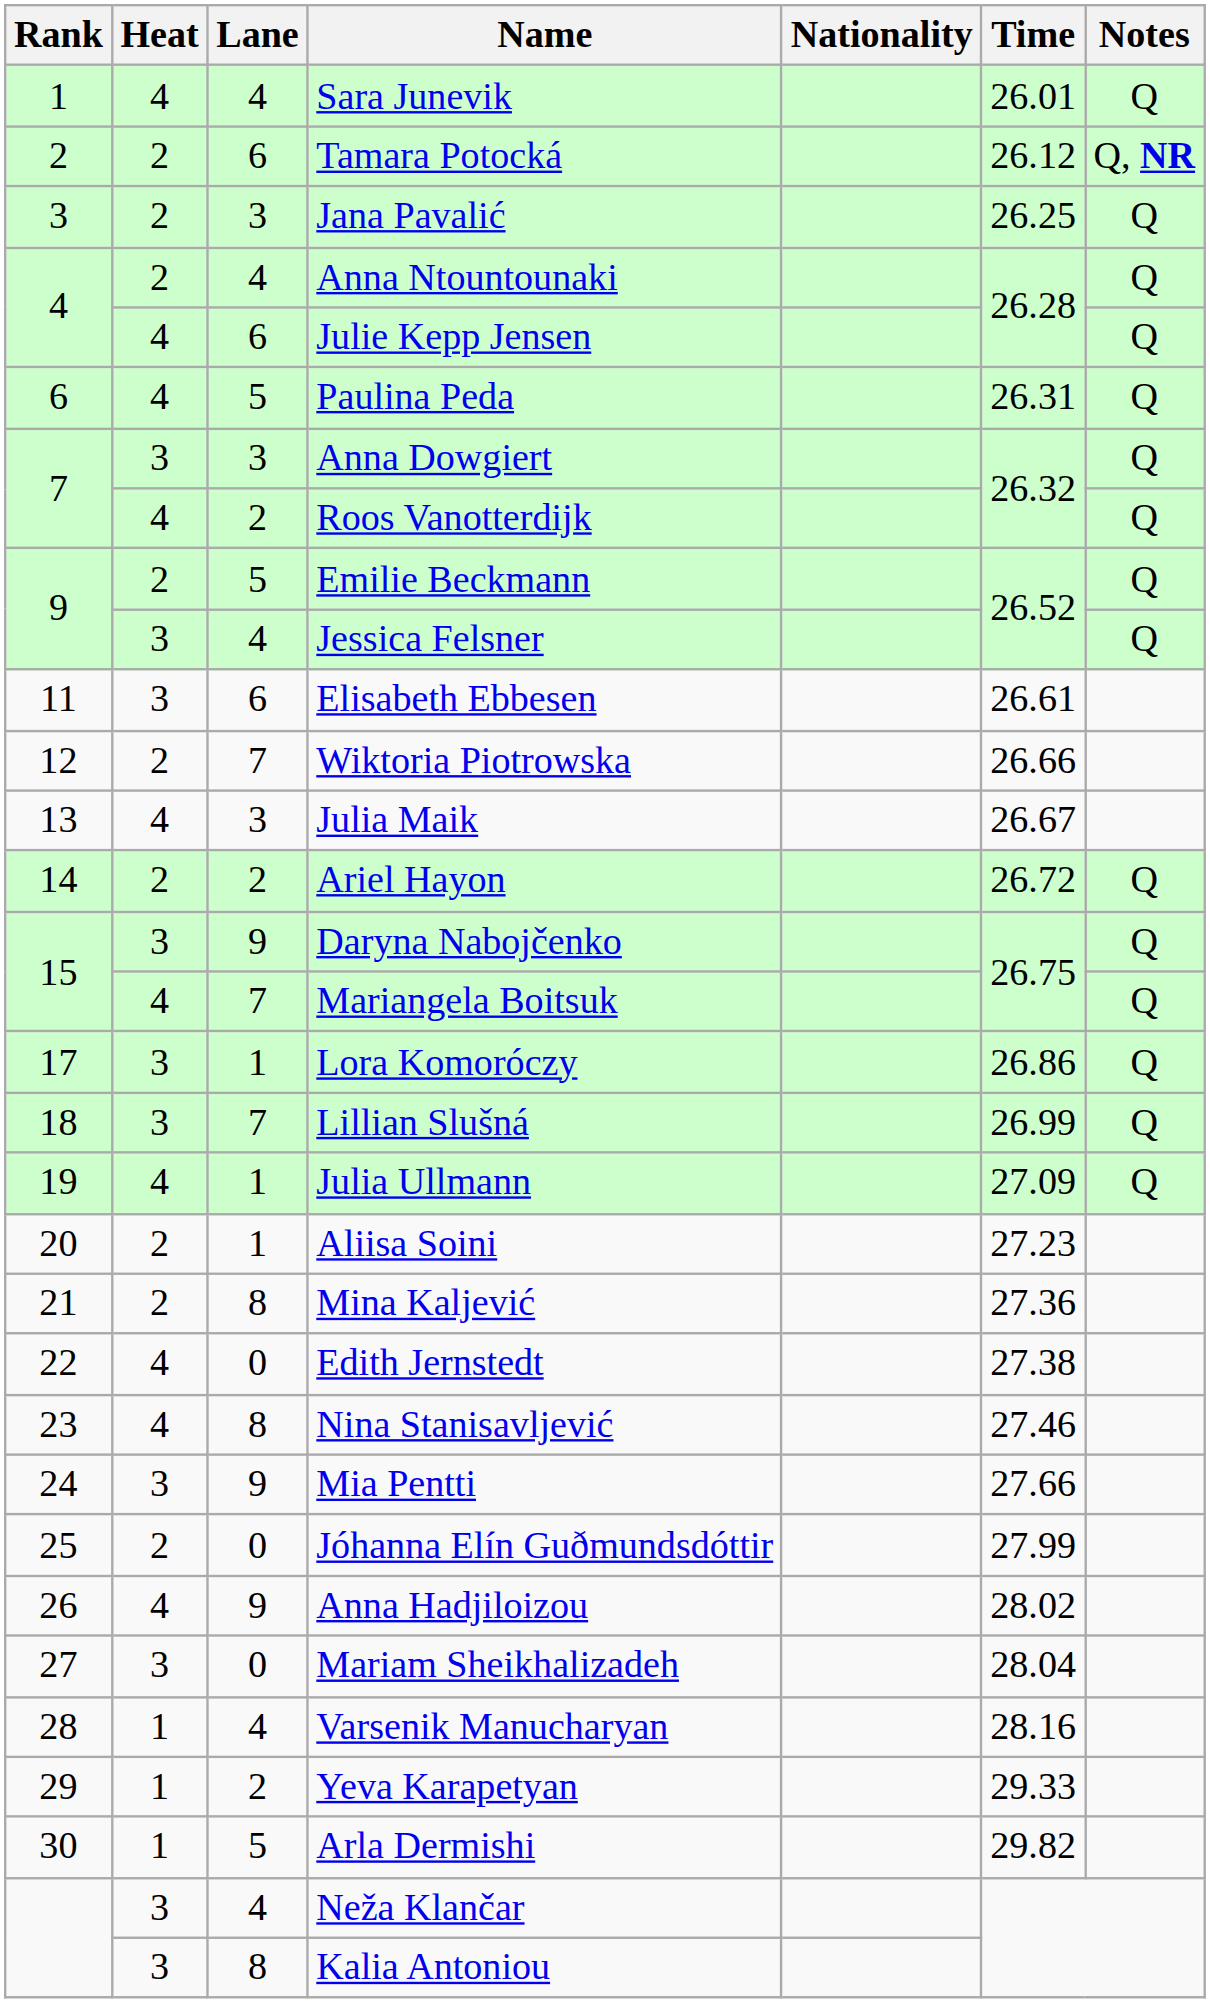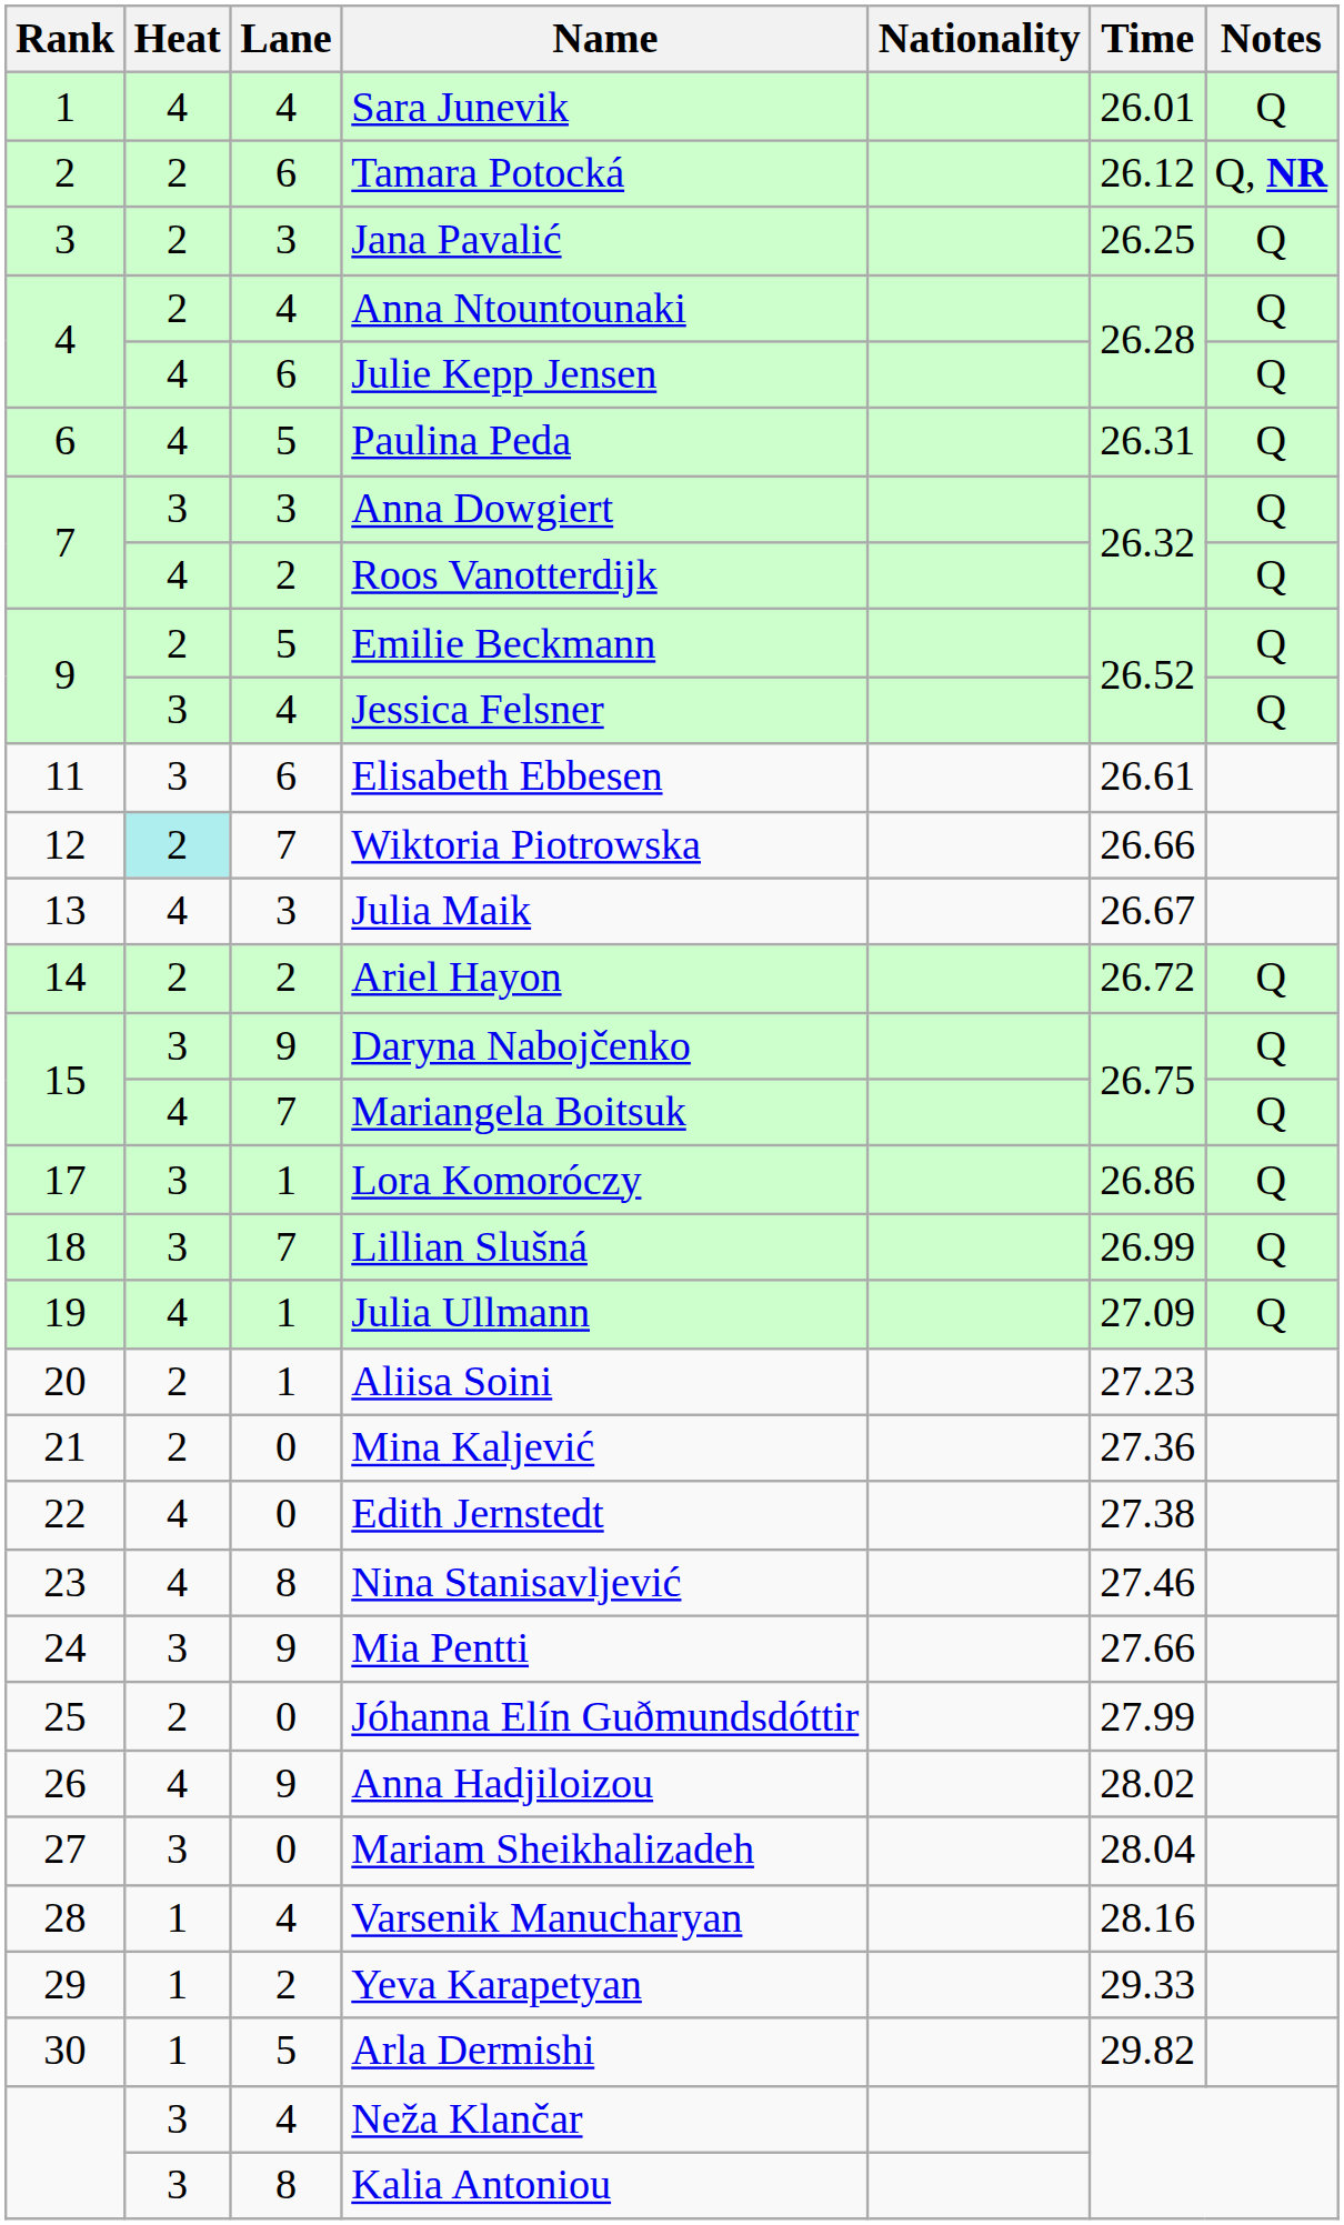Wiktoria Piotrowska | Heat: no background -> paleturquoise background
Mina Kaljević | Lane: 8 -> 0
